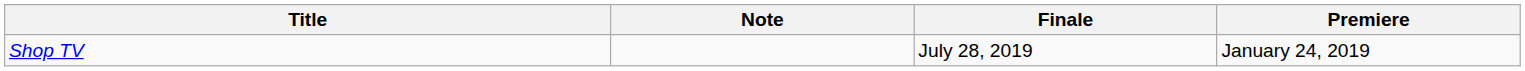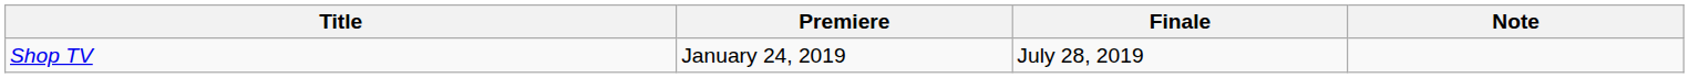columns swapped: Premiere <-> Note
